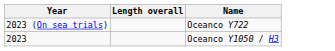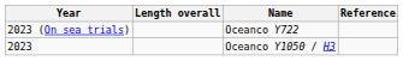+ column: Reference
